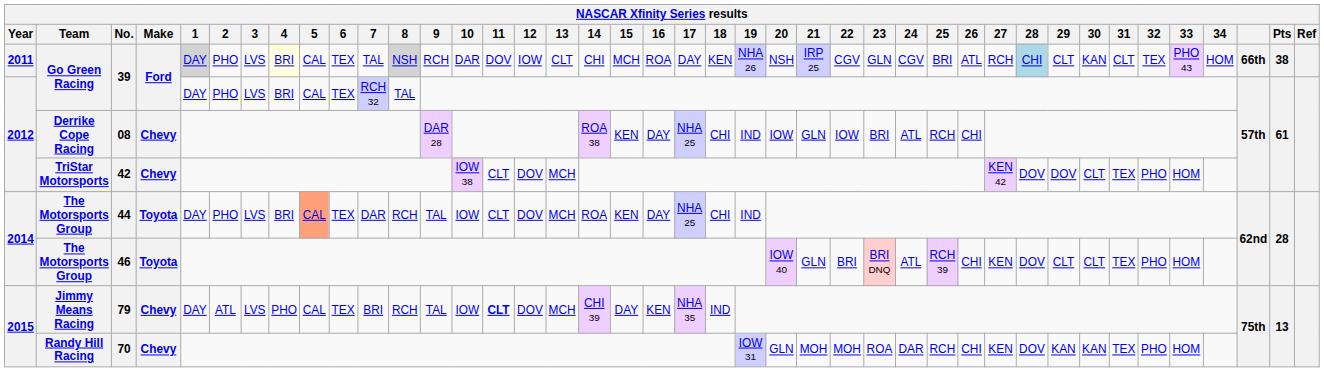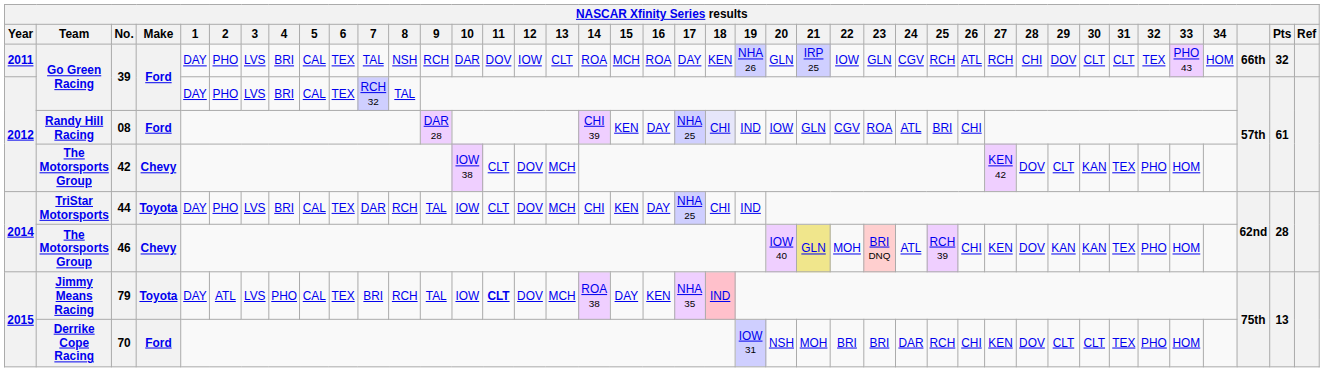2011 / 39 | 1: lightgrey background -> no background
2011 / 39 | 4: lightyellow background -> no background
2011 / 39 | 8: lightgrey background -> no background
2011 / 39 | 14: CHI -> ROA
2011 / 39 | 20: NSH -> GLN
2011 / 39 | 22: CGV -> IOW
2011 / 39 | 25: BRI -> RCH
2011 / 39 | 28: lightblue background -> no background
2011 / 39 | 29: CLT -> DOV
2011 / 39 | 30: KAN -> CLT
2011 / 39 | Pts: 38 -> 32
08 | Team: Derrike Cope Racing -> Randy Hill Racing
08 | Make: Chevy -> Ford
08 | 14: ROA 38 -> CHI 39
08 | 18: no background -> lavender background
08 | 22: IOW -> CGV
08 | 23: BRI -> ROA
08 | 25: RCH -> BRI
42 | Team: TriStar Motorsports -> The Motorsports Group
42 | 29: DOV -> CLT
42 | 30: CLT -> KAN
44 | Team: The Motorsports Group -> TriStar Motorsports
44 | 5: lightsalmon background -> no background
44 | 14: ROA -> CHI
46 | Make: Toyota -> Chevy
46 | 21: no background -> khaki background
46 | 22: BRI -> MOH
46 | 29: CLT -> KAN
46 | 30: CLT -> KAN
79 | Make: Chevy -> Toyota
79 | 14: CHI 39 -> ROA 38
79 | 18: no background -> pink background
70 | Team: Randy Hill Racing -> Derrike Cope Racing
70 | Make: Chevy -> Ford
70 | 20: GLN -> NSH
70 | 22: MOH -> BRI
70 | 23: ROA -> BRI
70 | 29: KAN -> CLT
70 | 30: KAN -> CLT
